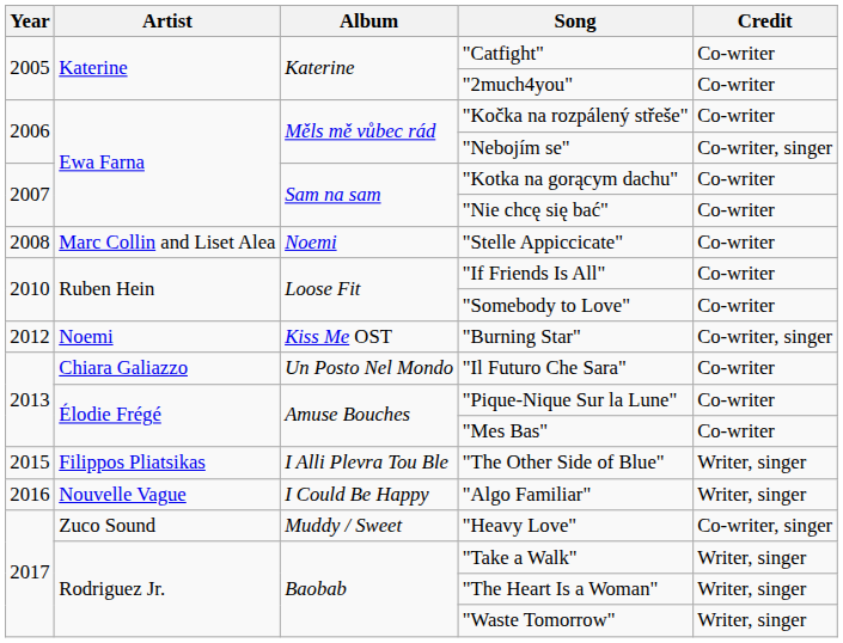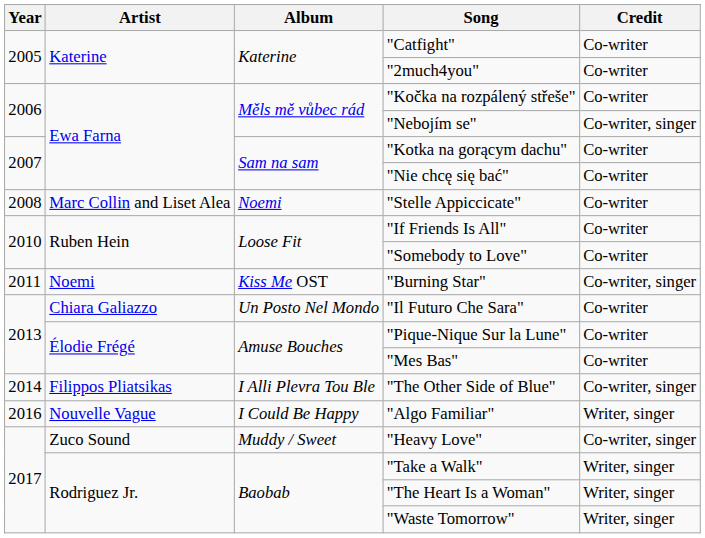"Burning Star" | Year: 2012 -> 2011
"The Other Side of Blue" | Year: 2015 -> 2014
"The Other Side of Blue" | Credit: Writer, singer -> Co-writer, singer
